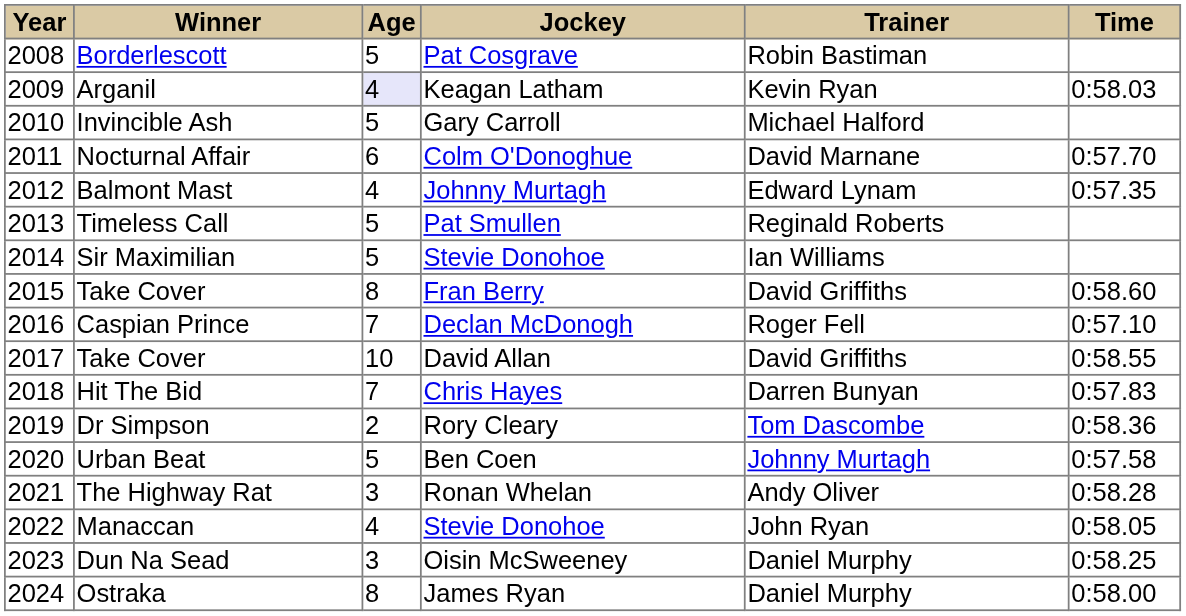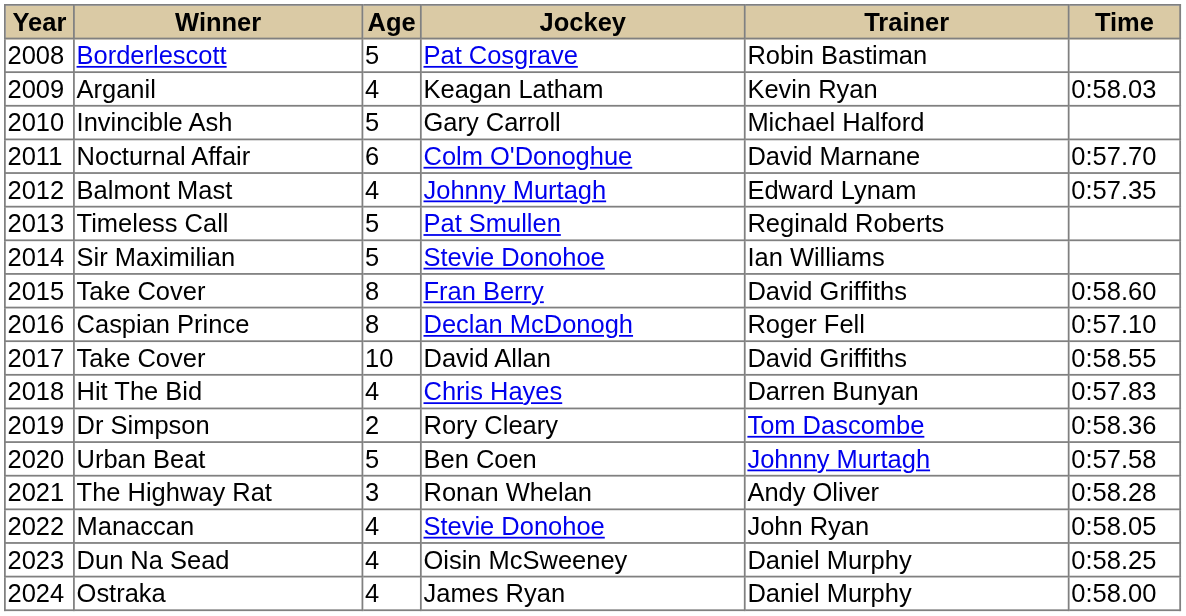Arganil | Age: lavender background -> no background
Caspian Prince | Age: 7 -> 8
Hit The Bid | Age: 7 -> 4
Dun Na Sead | Age: 3 -> 4
Ostraka | Age: 8 -> 4
